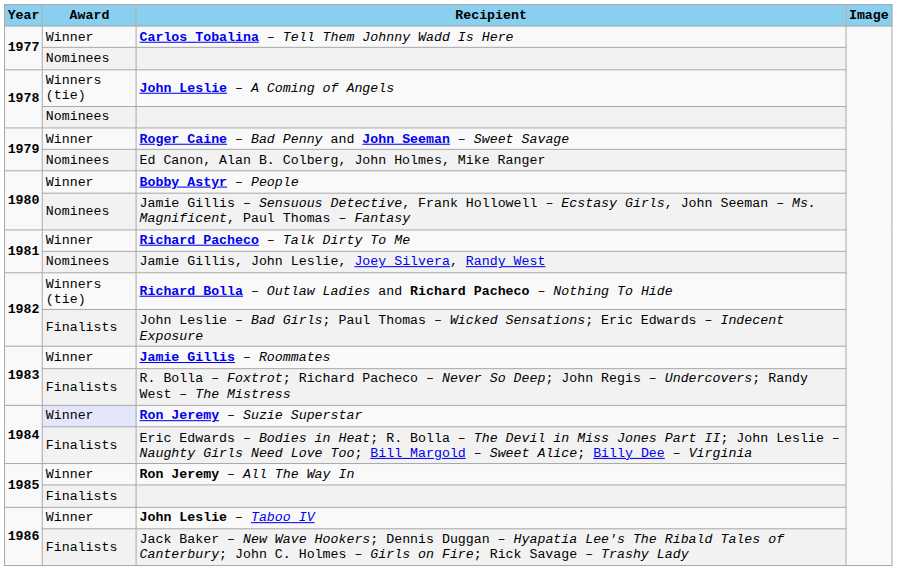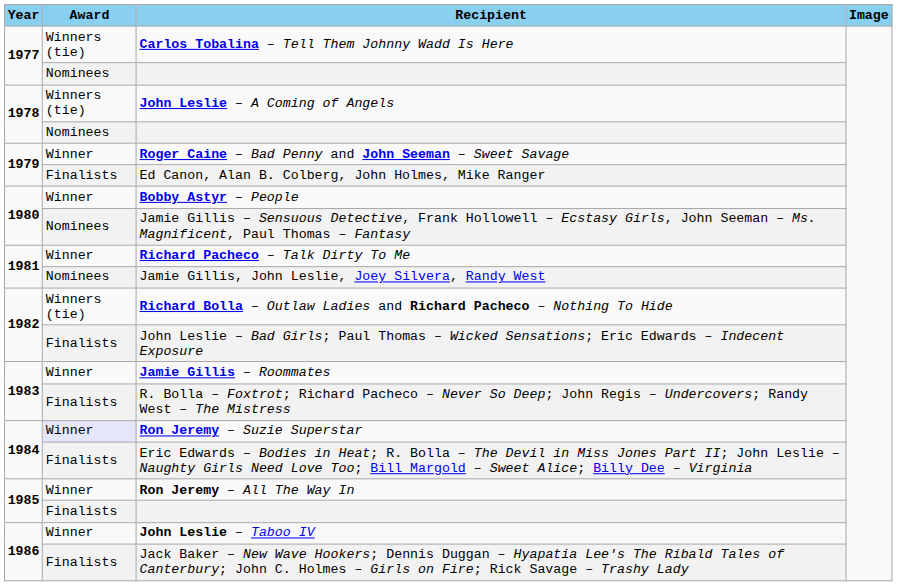Carlos Tobalina – Tell Them Johnny Wadd Is Here | Award: Winner -> Winners (tie)
Ed Canon, Alan B. Colberg, John Holmes, Mike Ranger | Award: Nominees -> Finalists
